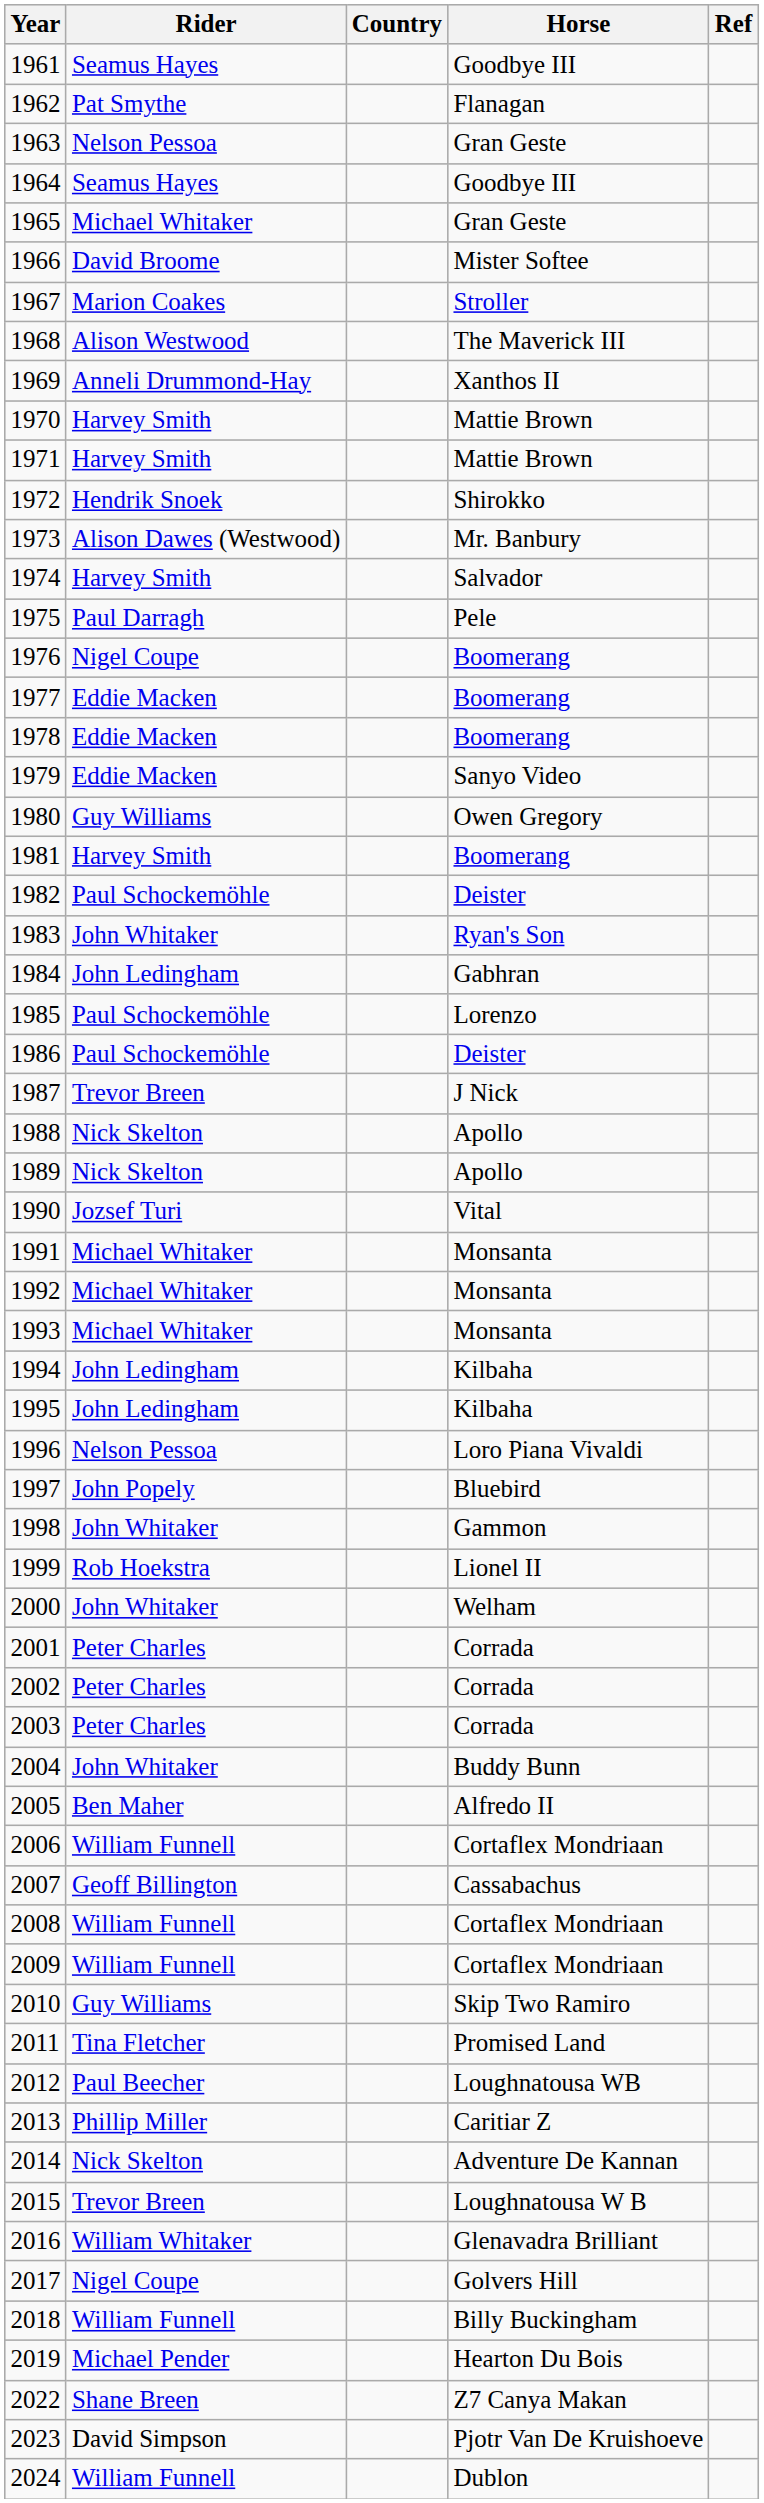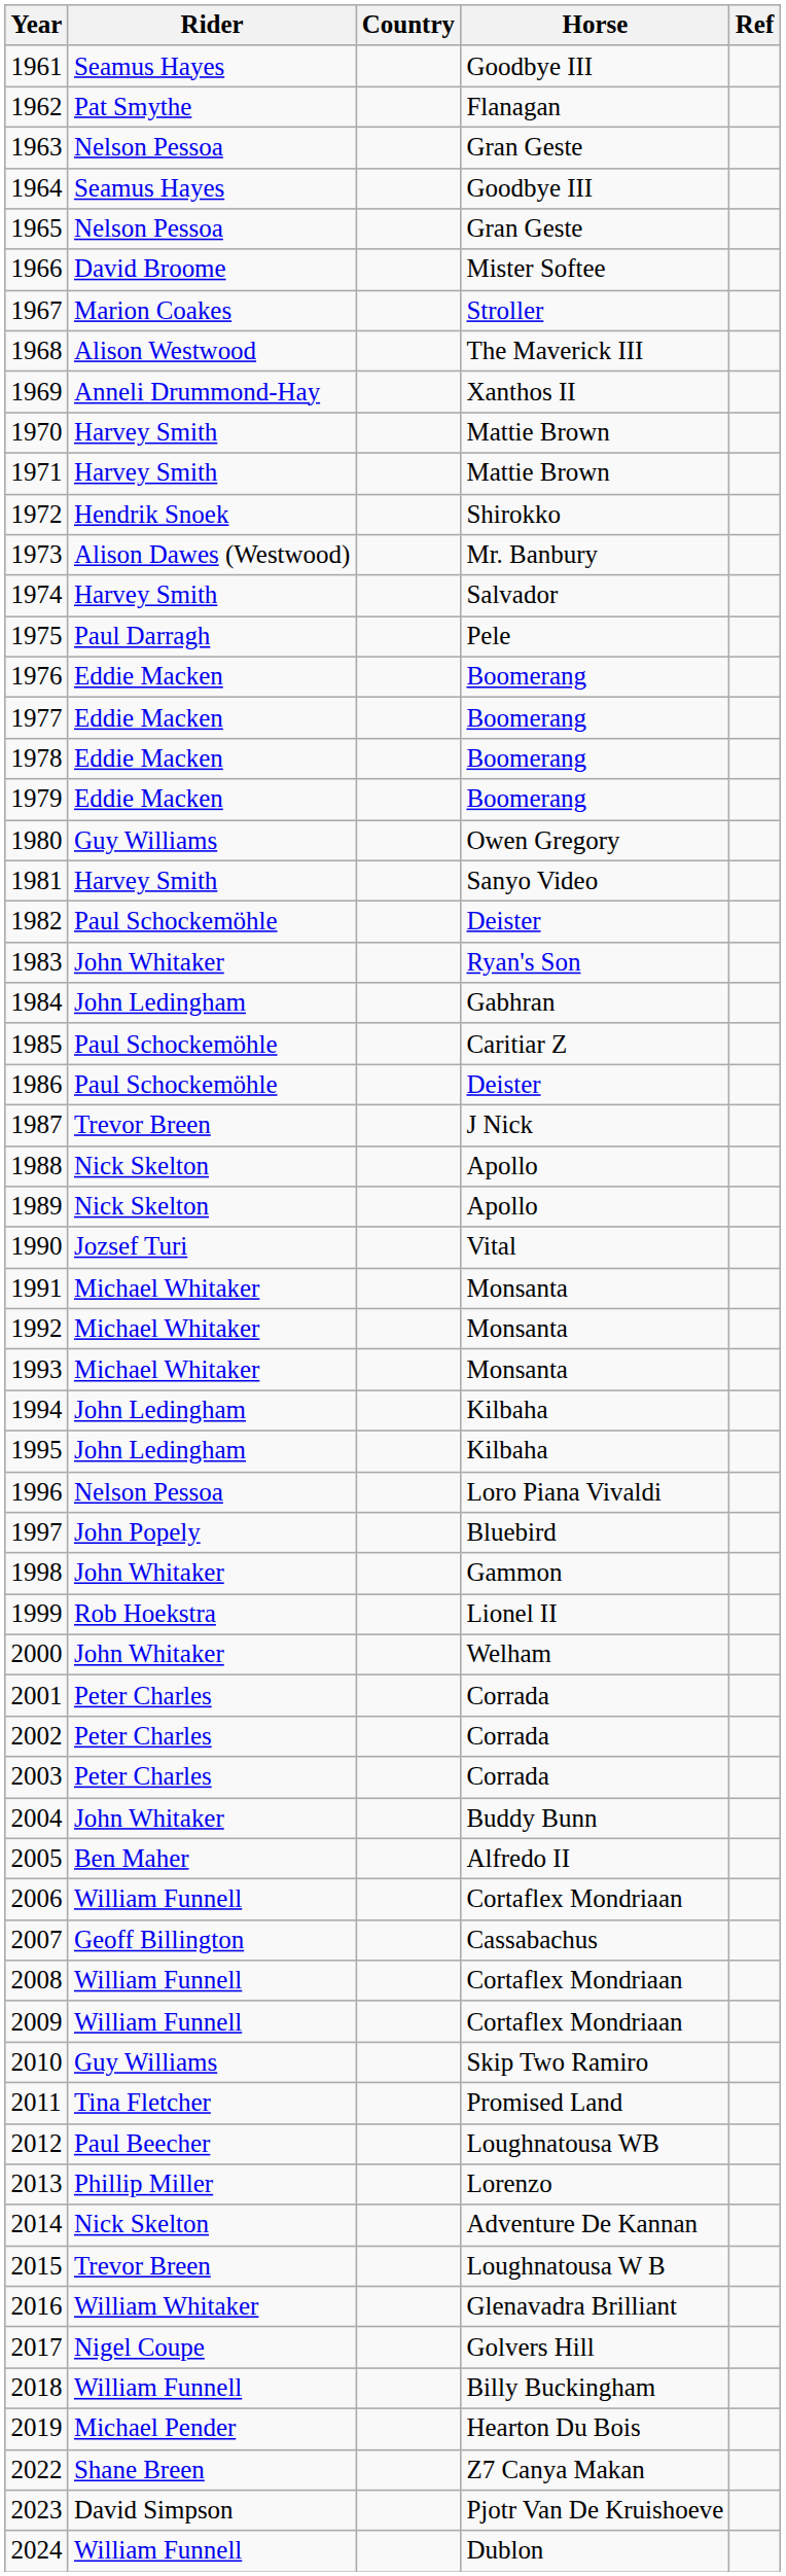1965 | Rider: Michael Whitaker -> Nelson Pessoa
1976 | Rider: Nigel Coupe -> Eddie Macken
1979 | Horse: Sanyo Video -> Boomerang
1981 | Horse: Boomerang -> Sanyo Video
1985 | Horse: Lorenzo -> Caritiar Z
2013 | Horse: Caritiar Z -> Lorenzo
